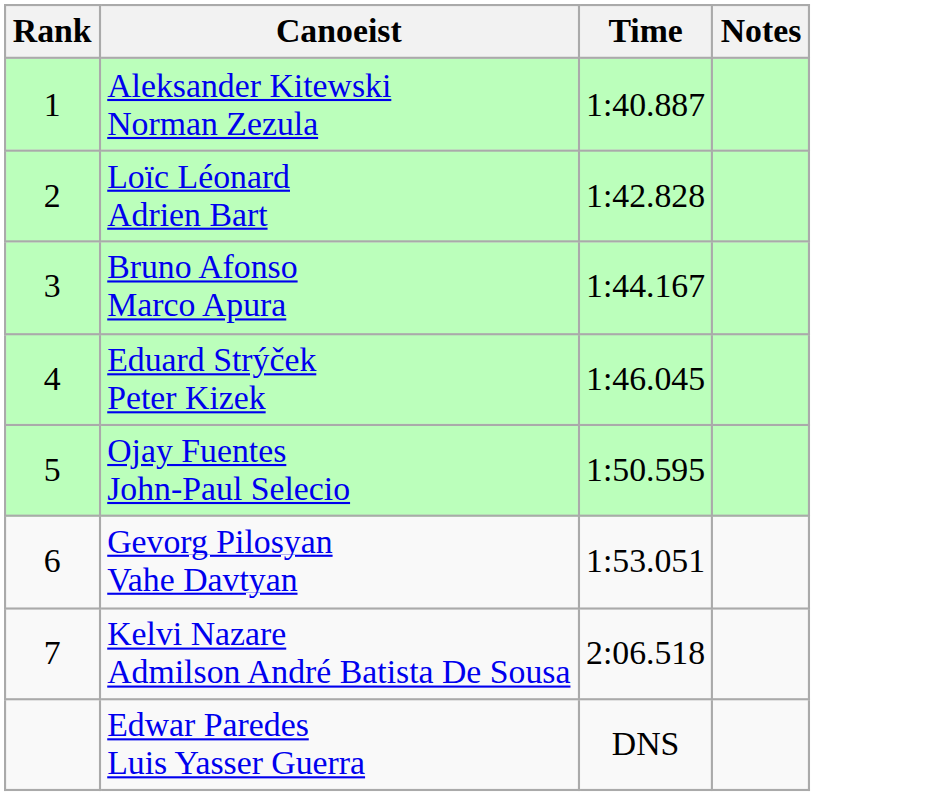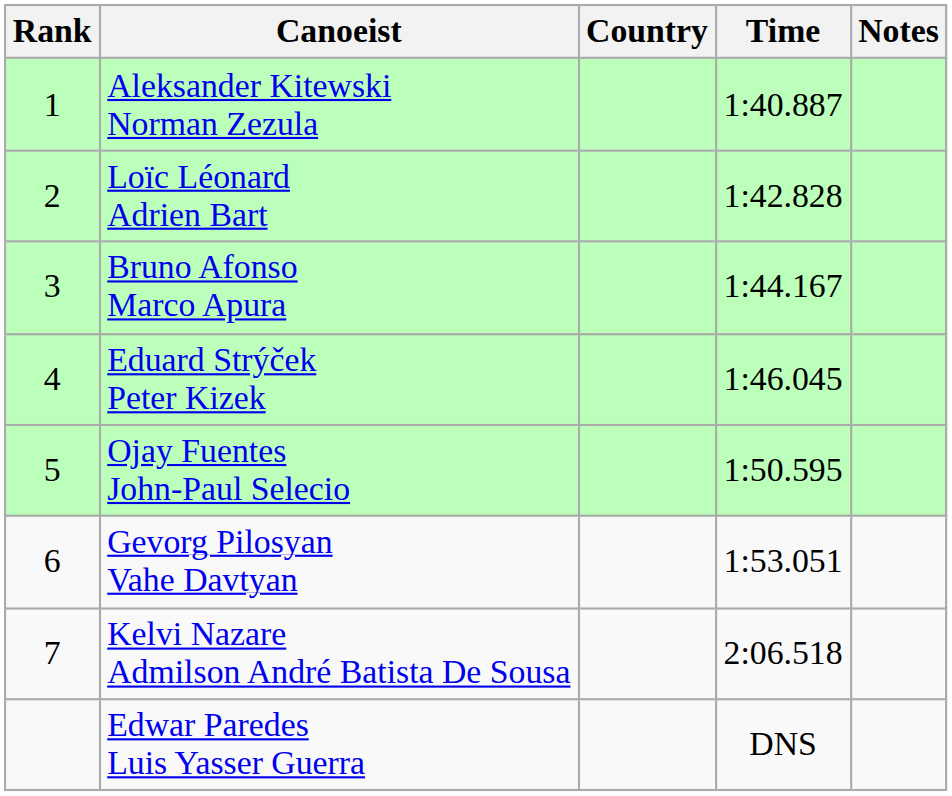+ column: Country
